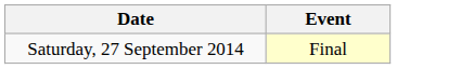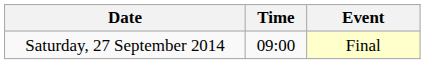+ column: Time | 09:00
